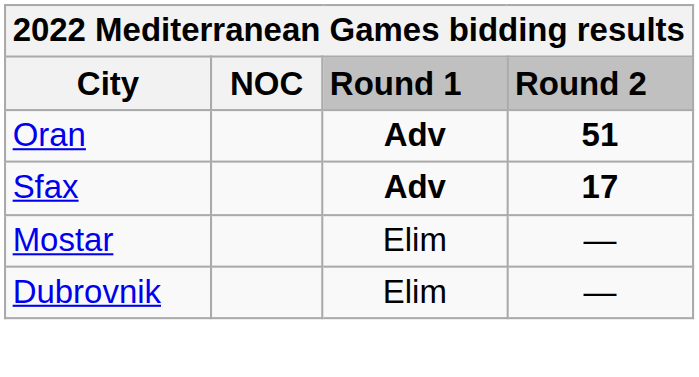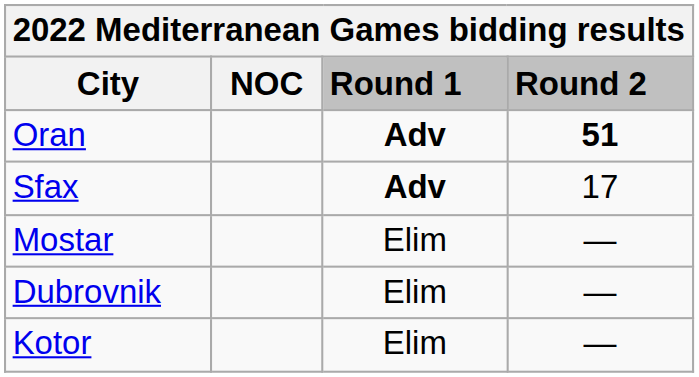Sfax | Round 2: bold -> normal
+ row: Kotor | Elim | —
